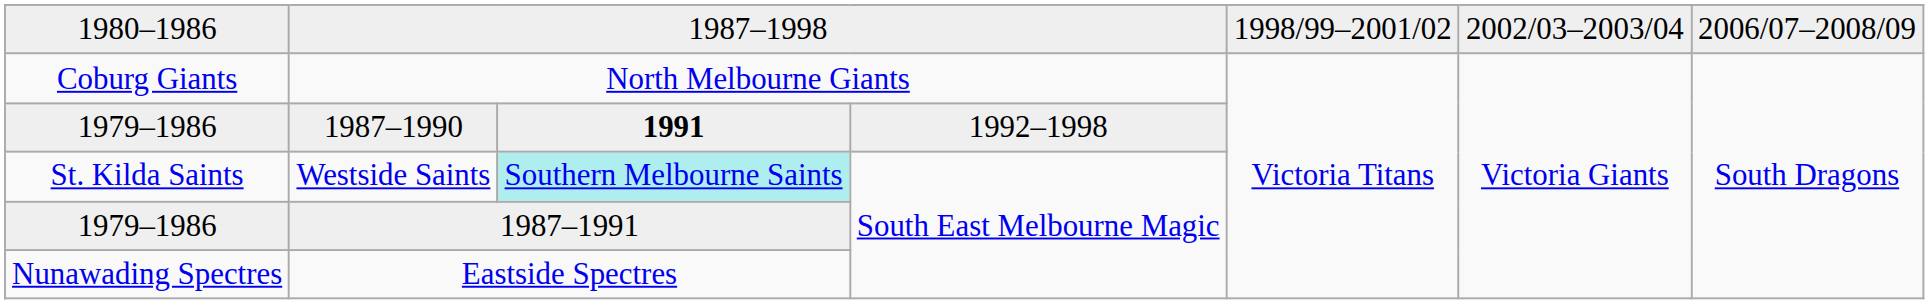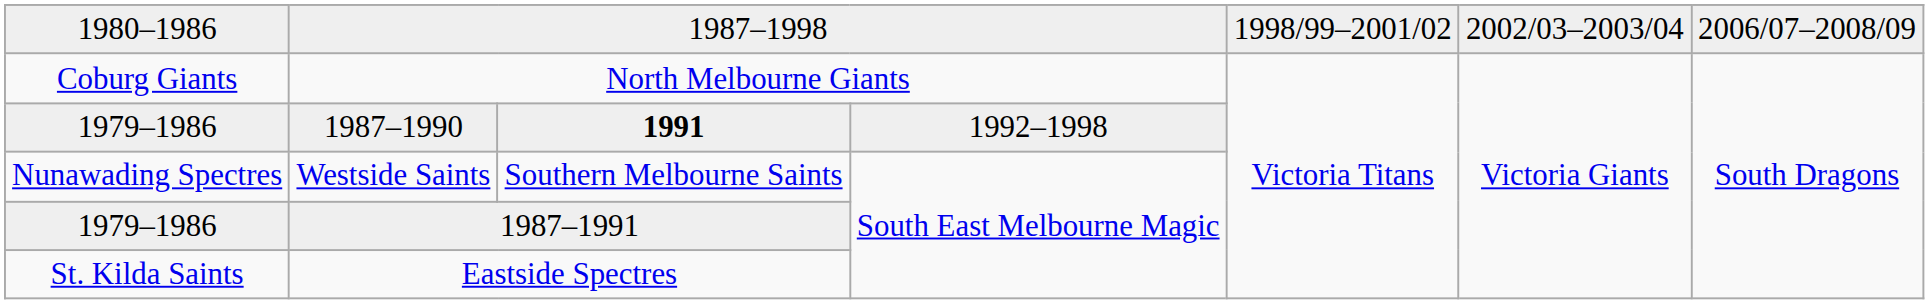Westside Saints | column 1: St. Kilda Saints -> Nunawading Spectres
Westside Saints | column 3: paleturquoise background -> no background
Eastside Spectres | column 1: Nunawading Spectres -> St. Kilda Saints
